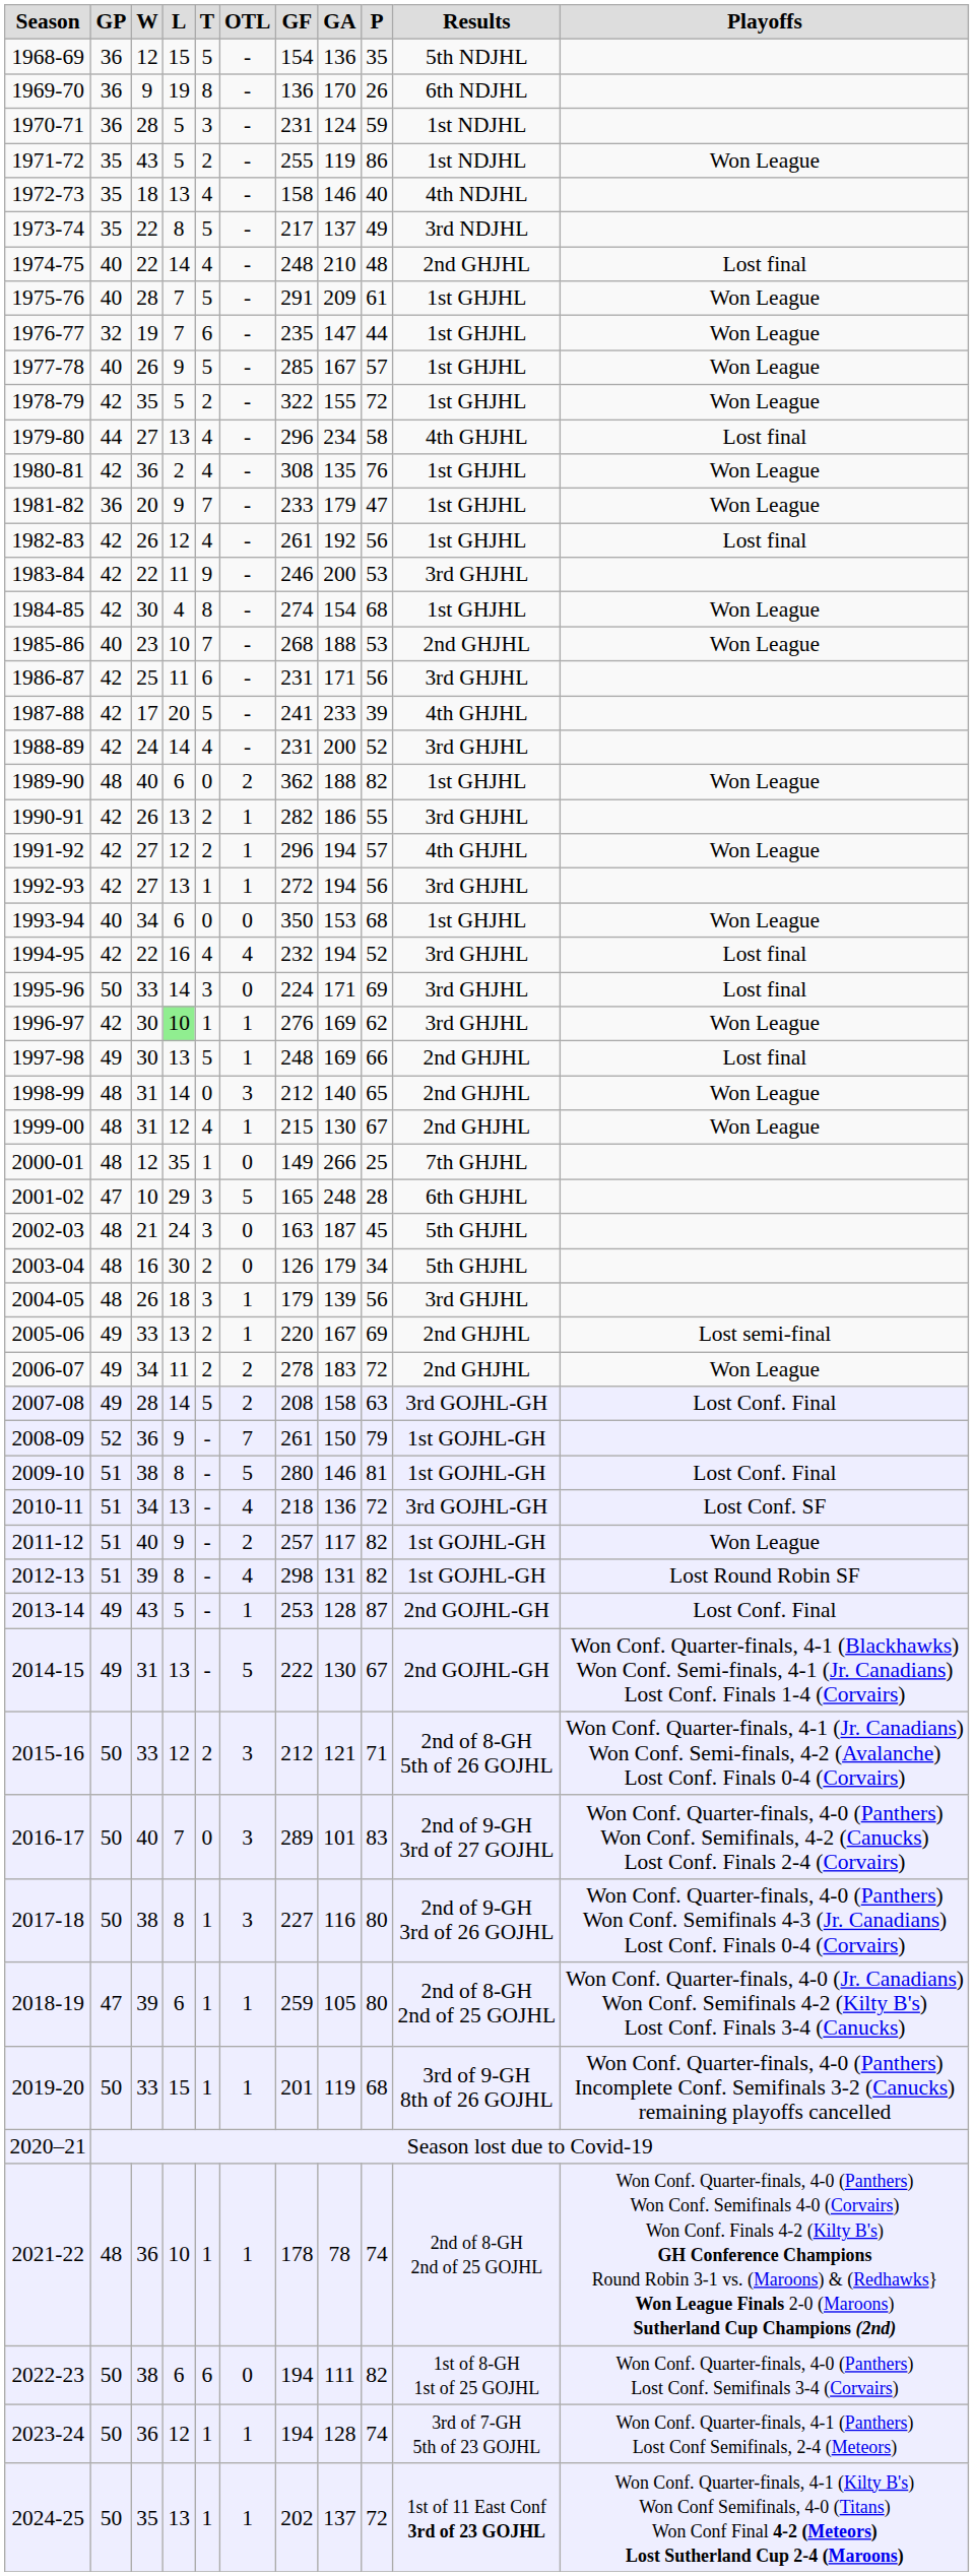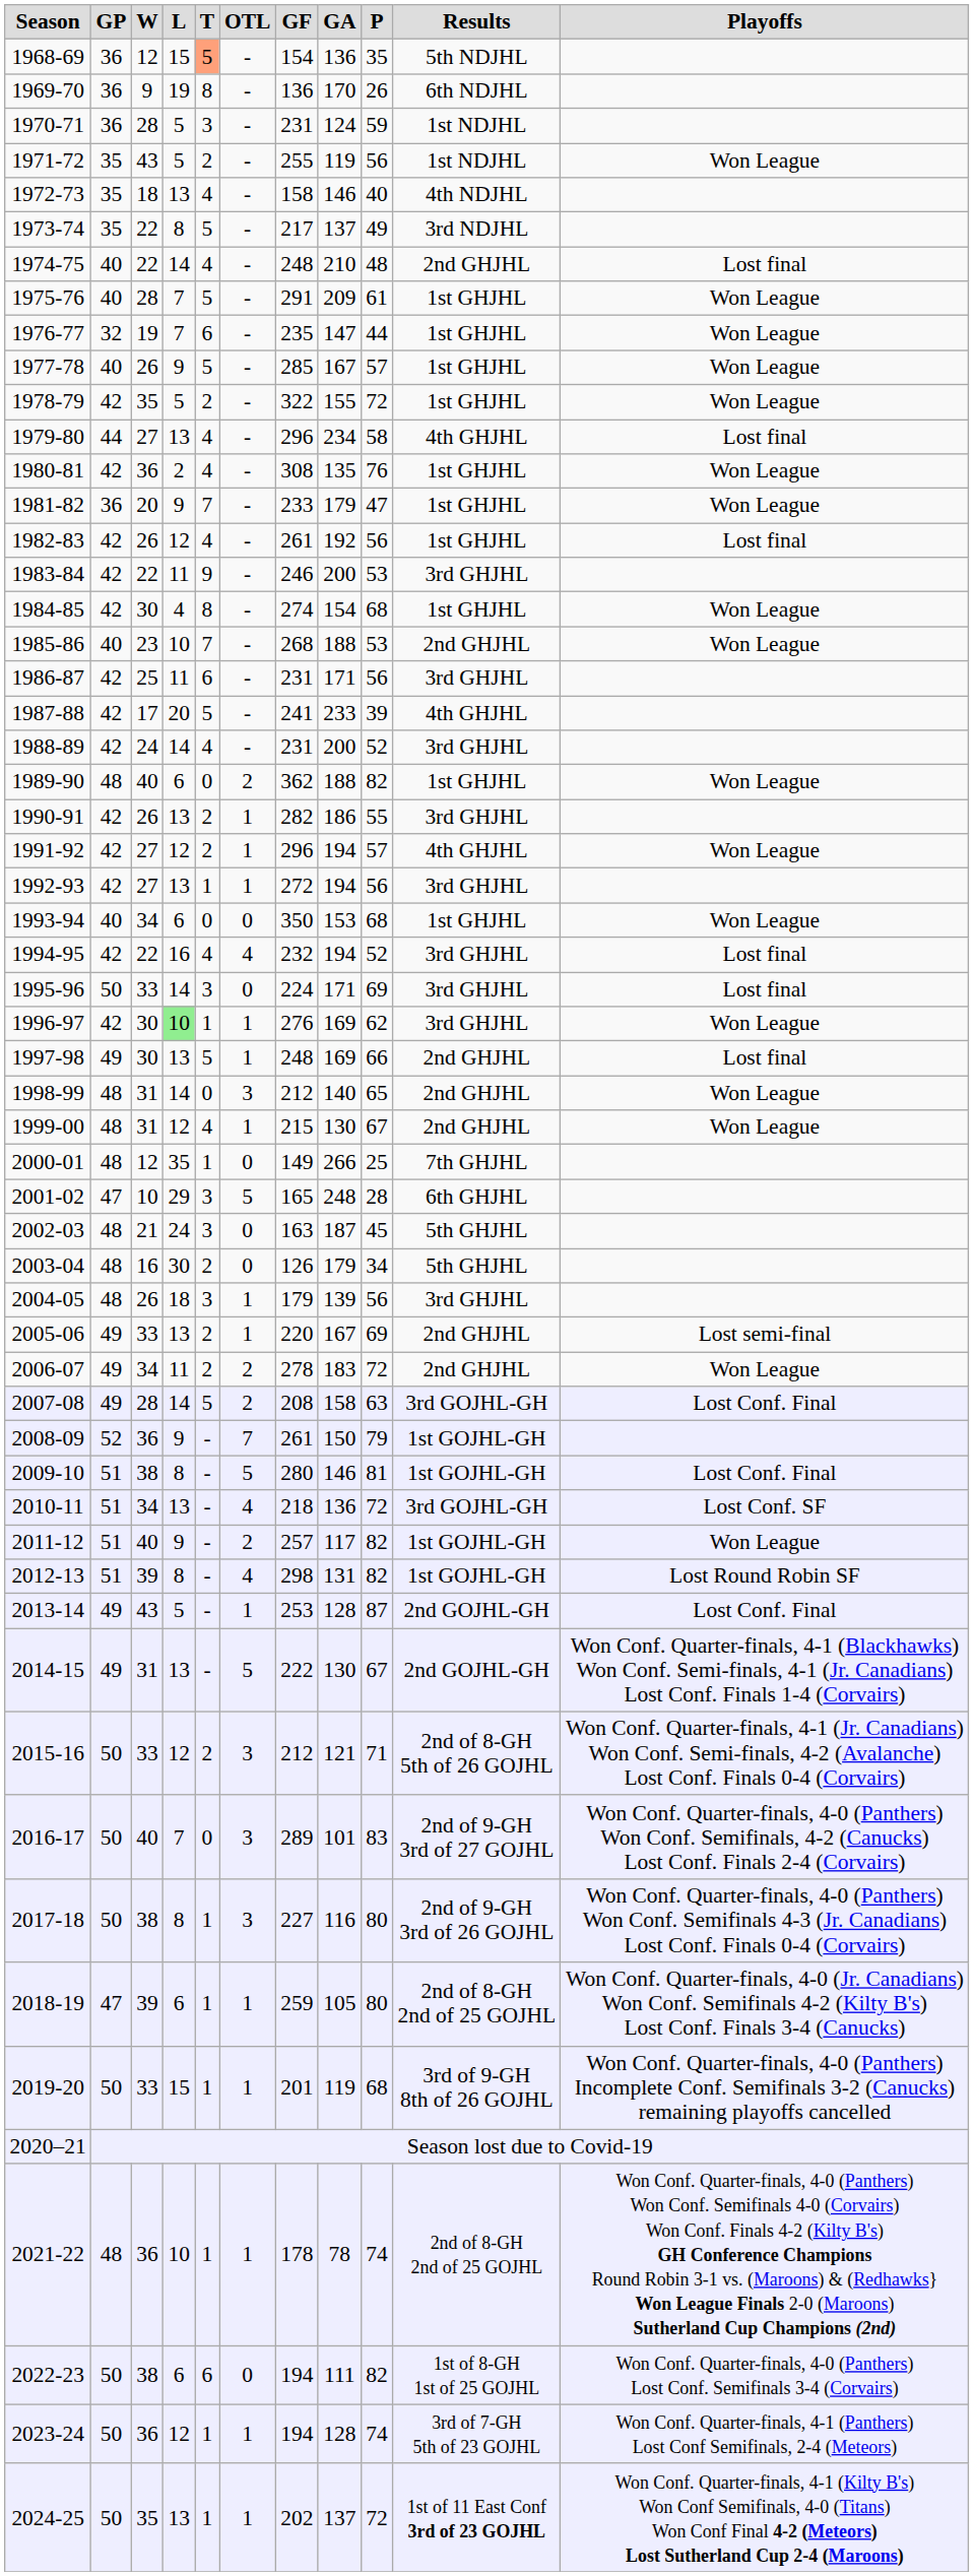1968-69 | T: no background -> lightsalmon background
1971-72 | P: 86 -> 56
